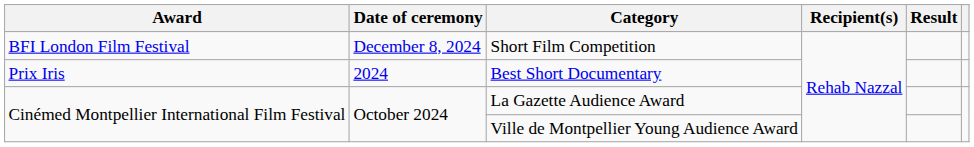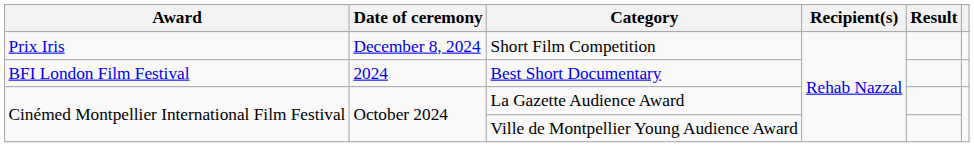Short Film Competition | Award: BFI London Film Festival -> Prix Iris
Best Short Documentary | Award: Prix Iris -> BFI London Film Festival
